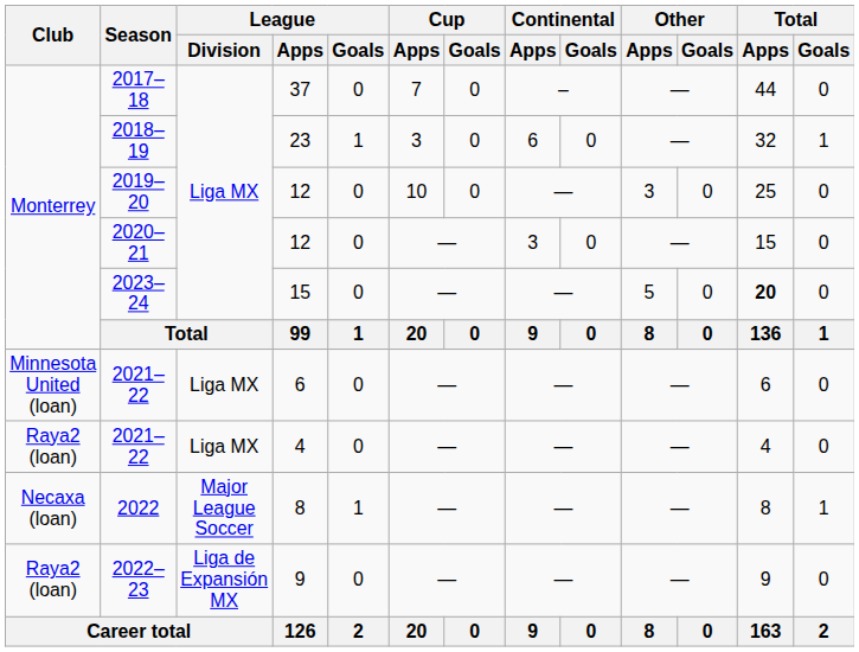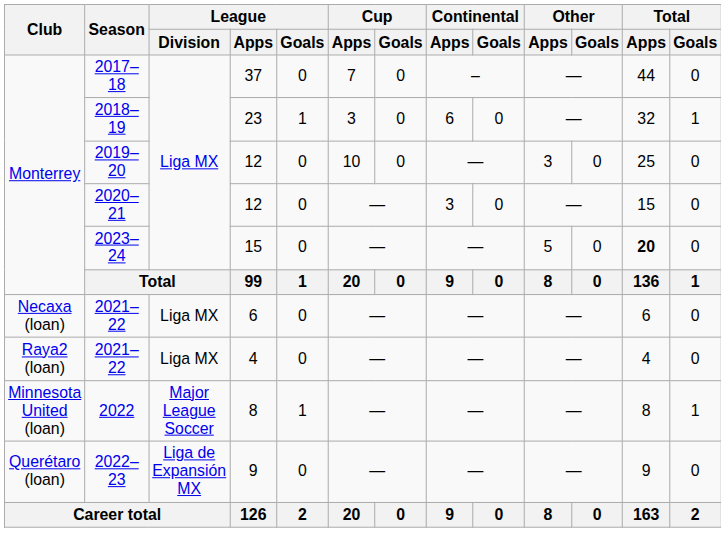2021–22 / 6 | Club: Minnesota United (loan) -> Necaxa (loan)
2022 | Club: Necaxa (loan) -> Minnesota United (loan)
2022–23 | Club: Raya2 (loan) -> Querétaro (loan)
